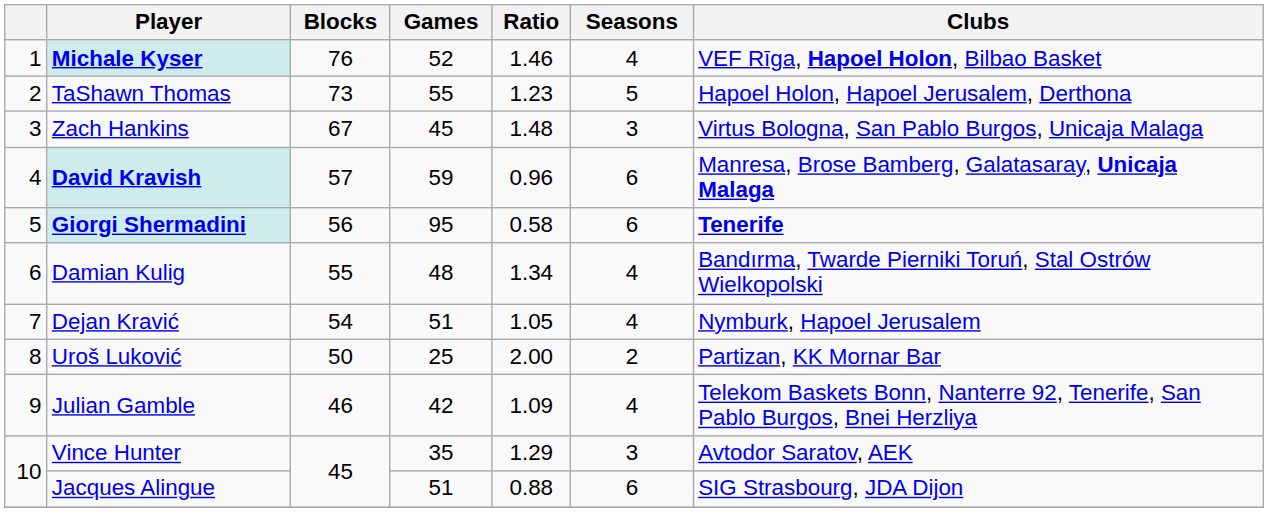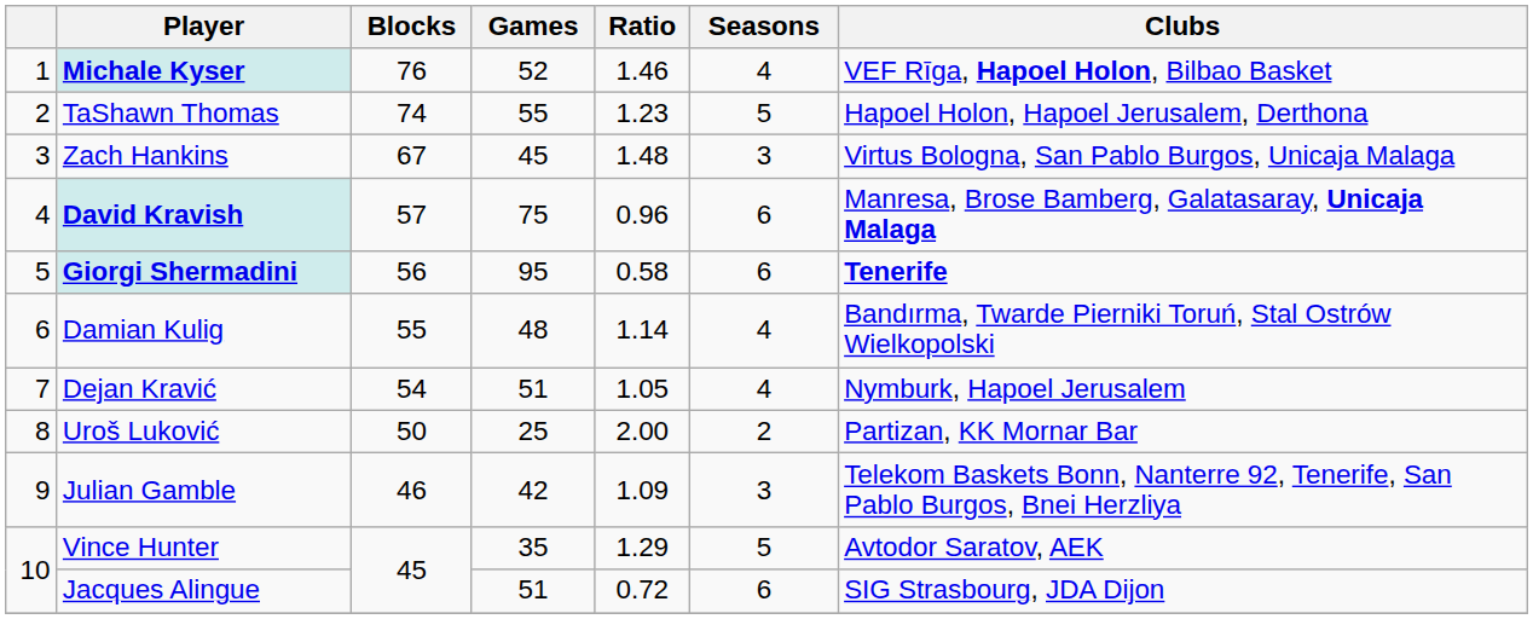TaShawn Thomas | Blocks: 73 -> 74
David Kravish | Games: 59 -> 75
Damian Kulig | Ratio: 1.34 -> 1.14
Julian Gamble | Seasons: 4 -> 3
Vince Hunter | Seasons: 3 -> 5
Jacques Alingue | Ratio: 0.88 -> 0.72
